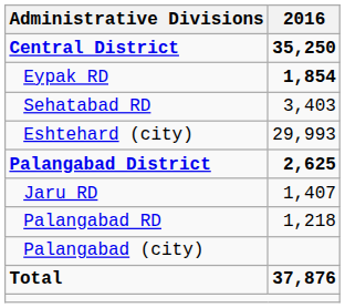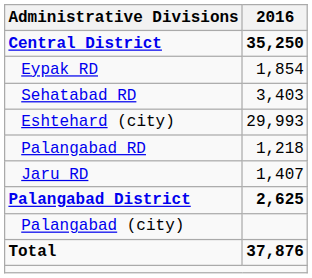Eypak RD | 2016: bold -> normal
rows swapped: Palangabad District <-> Palangabad RD
